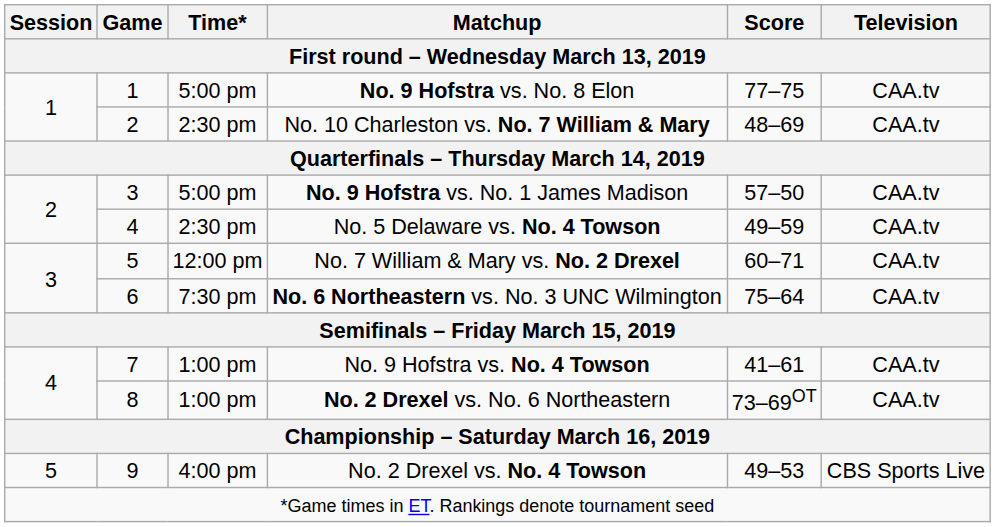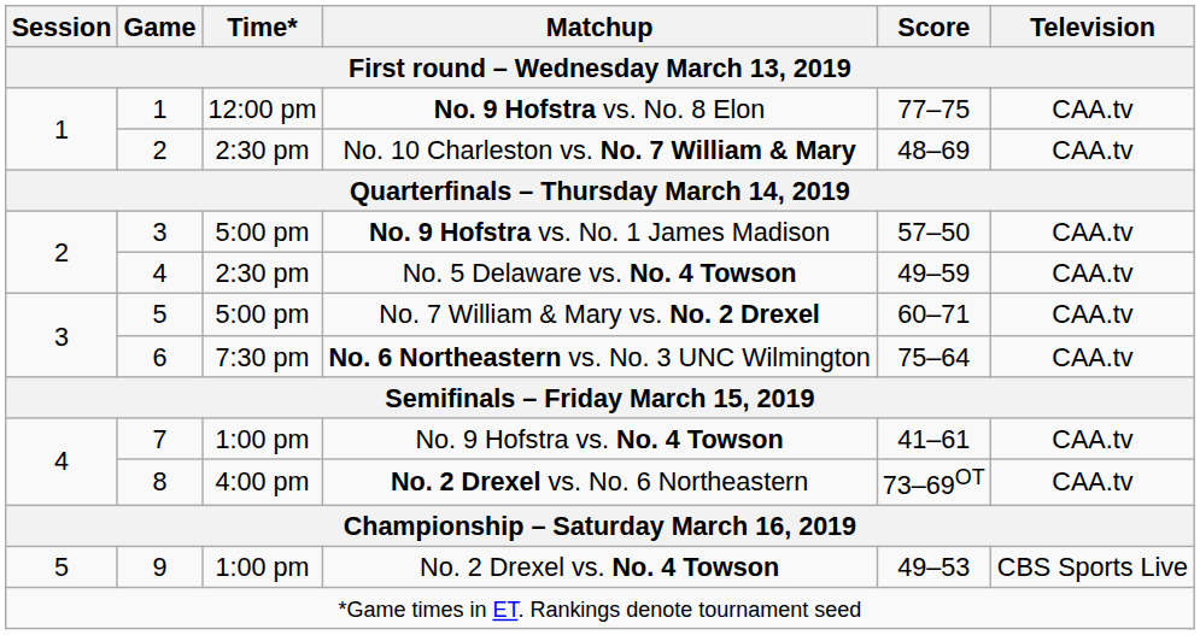No. 9 Hofstra vs. No. 8 Elon | Time*: 5:00 pm -> 12:00 pm
No. 7 William & Mary vs. No. 2 Drexel | Time*: 12:00 pm -> 5:00 pm
No. 2 Drexel vs. No. 6 Northeastern | Time*: 1:00 pm -> 4:00 pm
No. 2 Drexel vs. No. 4 Towson | Time*: 4:00 pm -> 1:00 pm
